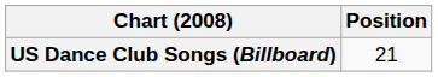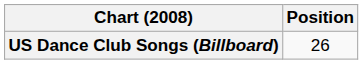US Dance Club Songs (Billboard) | Position: 21 -> 26
